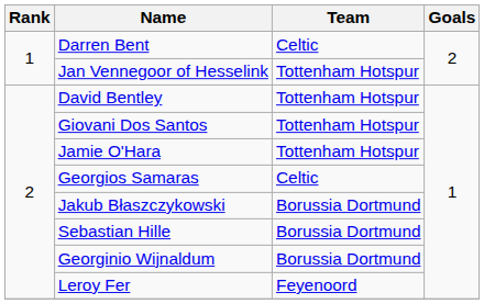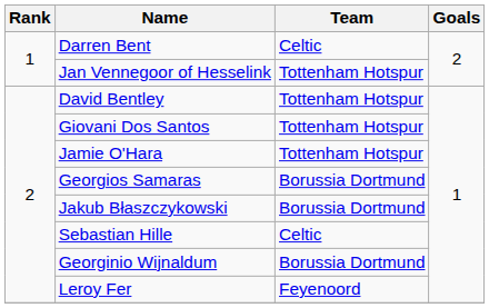Georgios Samaras | Team: Celtic -> Borussia Dortmund
Sebastian Hille | Team: Borussia Dortmund -> Celtic
